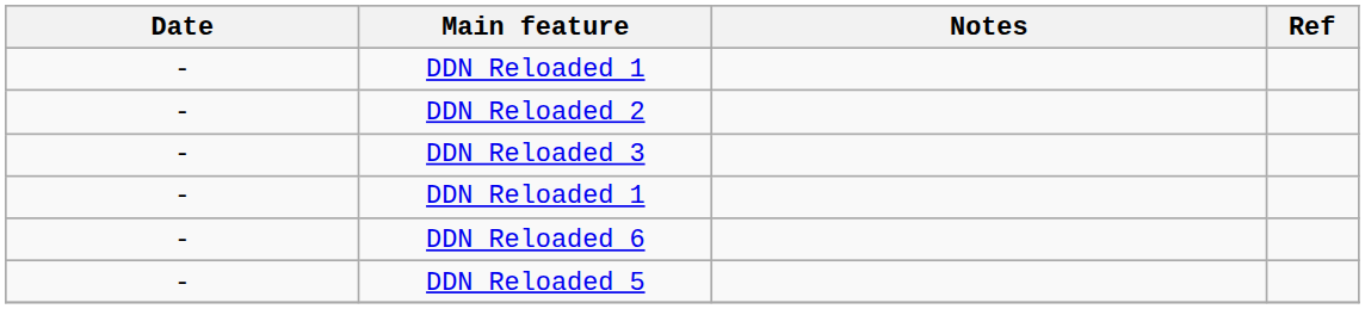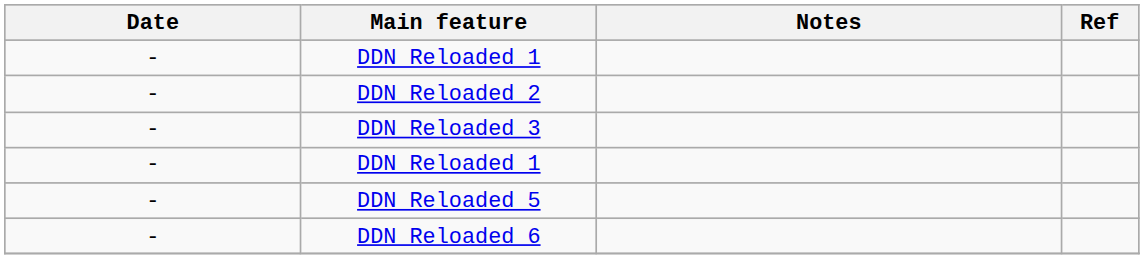rows swapped: DDN Reloaded 5 <-> DDN Reloaded 6
